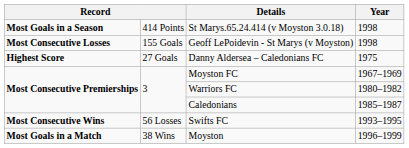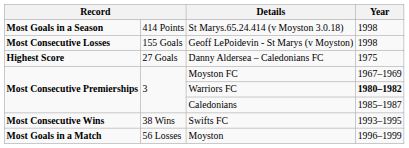Warriors FC | Year: normal -> bold
Swifts FC | column 2: 56 Losses -> 38 Wins
Moyston | column 2: 38 Wins -> 56 Losses
